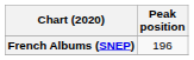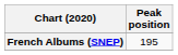French Albums (SNEP) | Peak position: 196 -> 195
